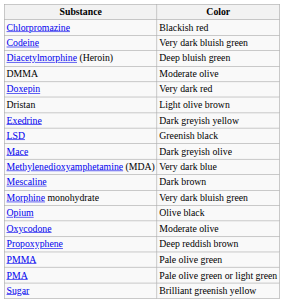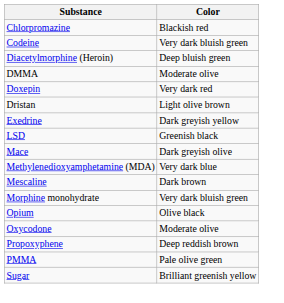- row: PMA | Pale olive green or light green
